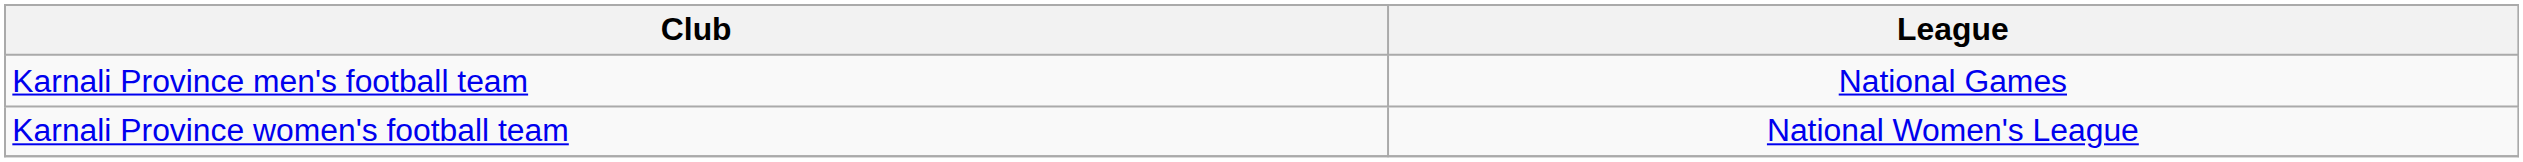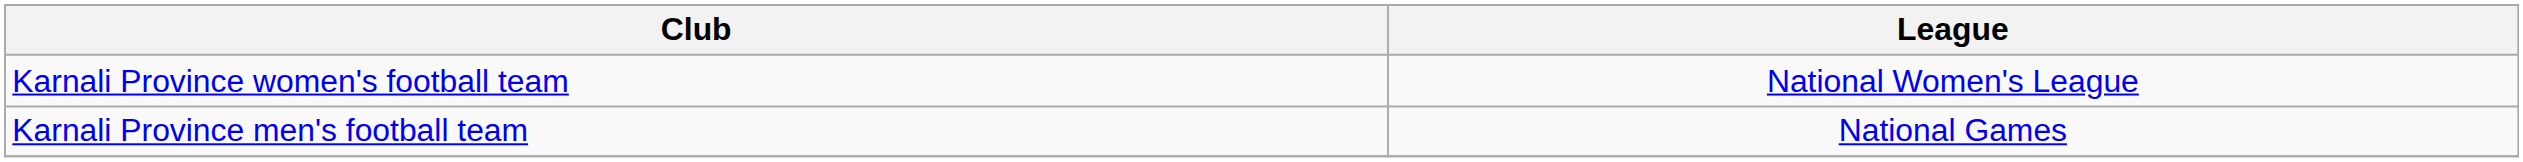rows swapped: Karnali Province men's football team <-> Karnali Province women's football team
